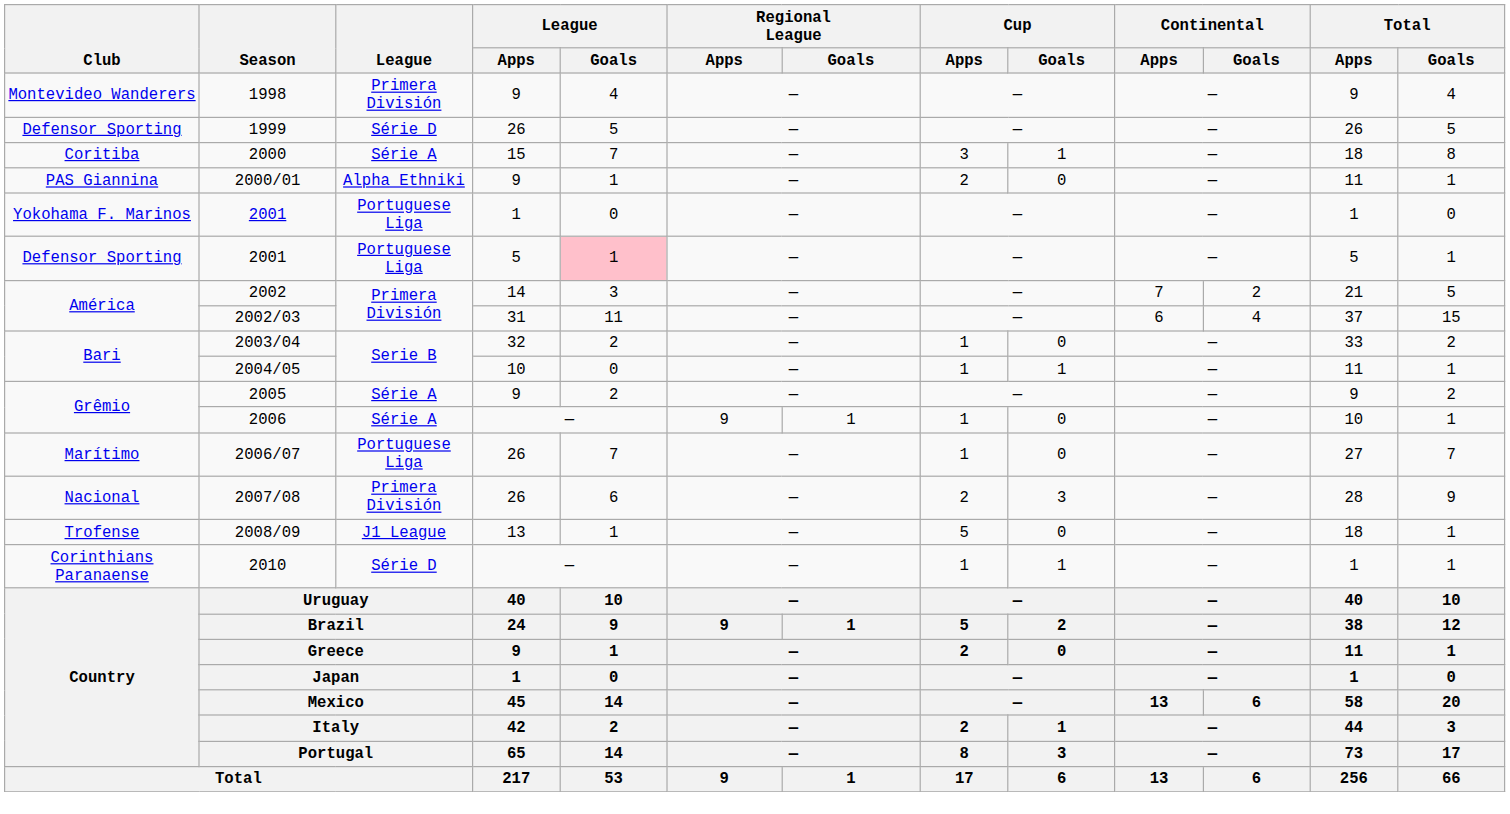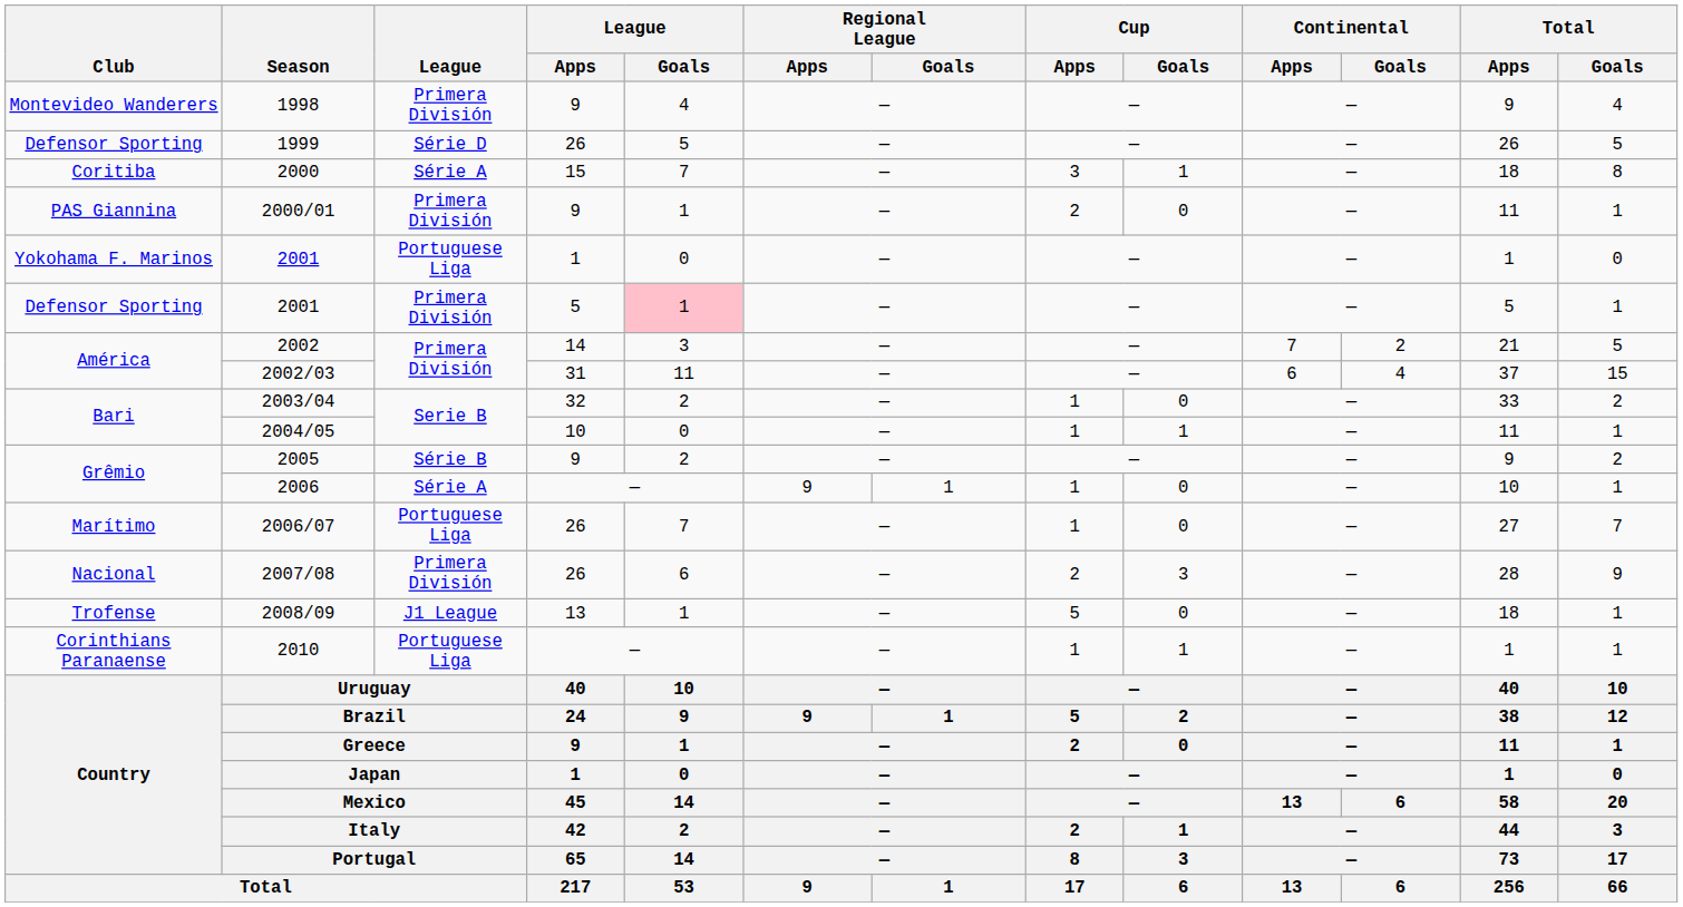2000/01 | League: Alpha Ethniki -> Primera División
Defensor Sporting / 2001 | League: Portuguese Liga -> Primera División
2005 | League: Série A -> Série B
2010 | League: Série D -> Portuguese Liga
